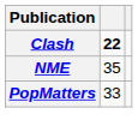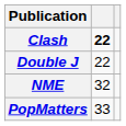+ row: Double J | 22
NME | column 2: 35 -> 32
